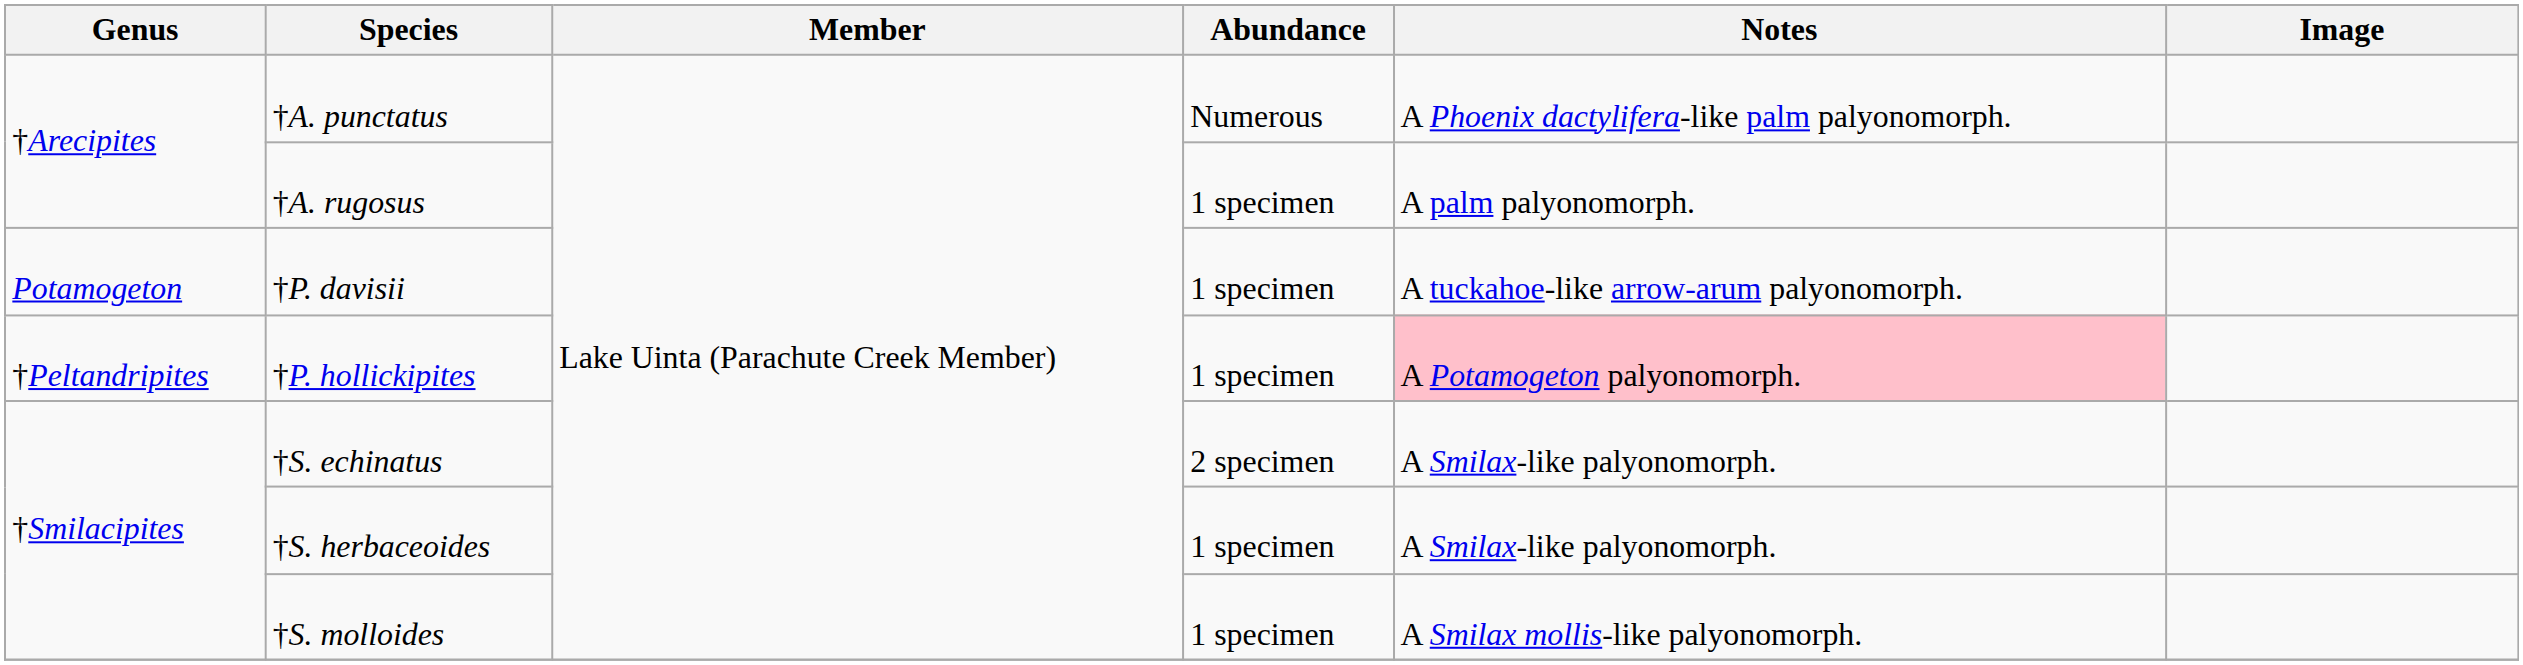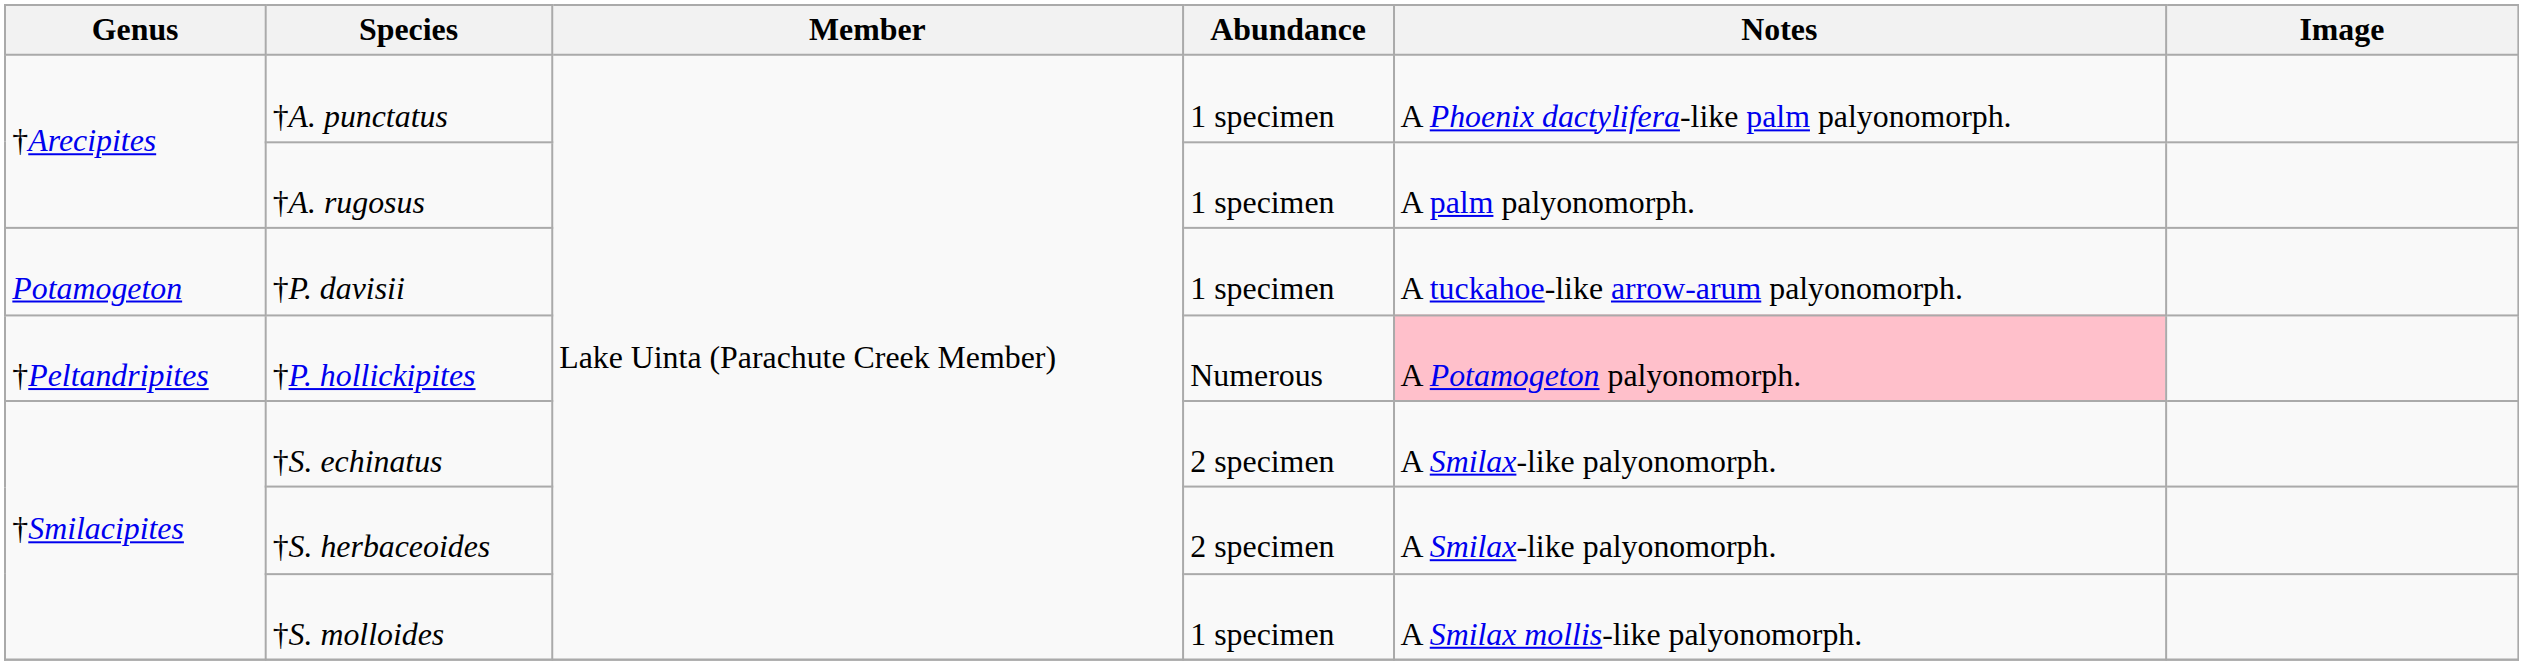†A. punctatus | Abundance: Numerous -> 1 specimen
†P. hollickipites | Abundance: 1 specimen -> Numerous
†S. herbaceoides | Abundance: 1 specimen -> 2 specimen
